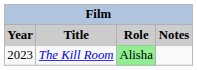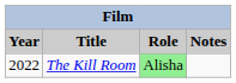The Kill Room | Year: 2023 -> 2022
